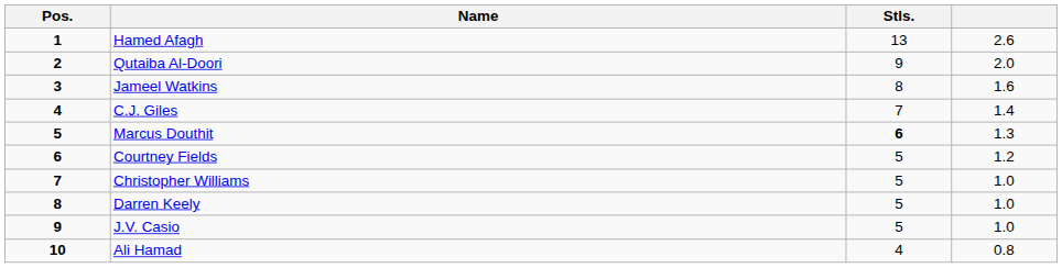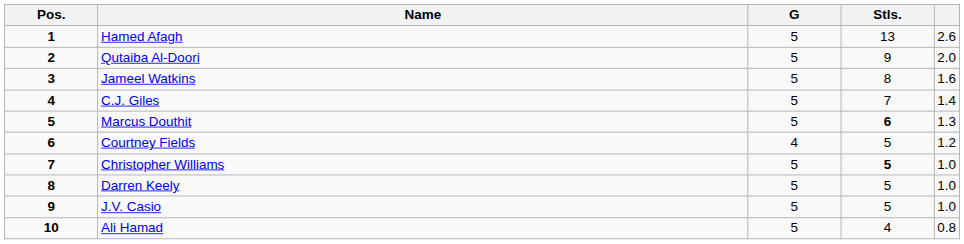+ column: G | 5 | 5 | 5 | 5 | 5 | 4 | 5 | 5 | 5 | 5
Christopher Williams | Stls.: normal -> bold
